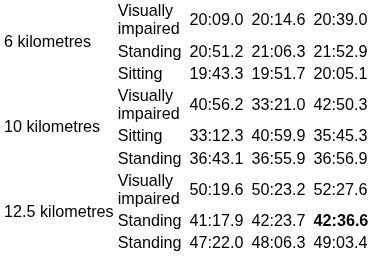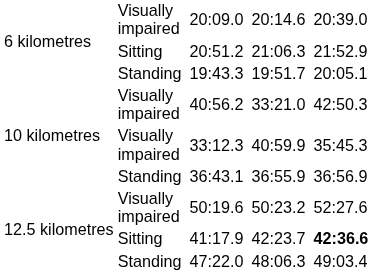20:51.2 | column 2: Standing -> Sitting
19:43.3 | column 2: Sitting -> Standing
33:12.3 | column 2: Sitting -> Visually impaired
41:17.9 | column 2: Standing -> Sitting
